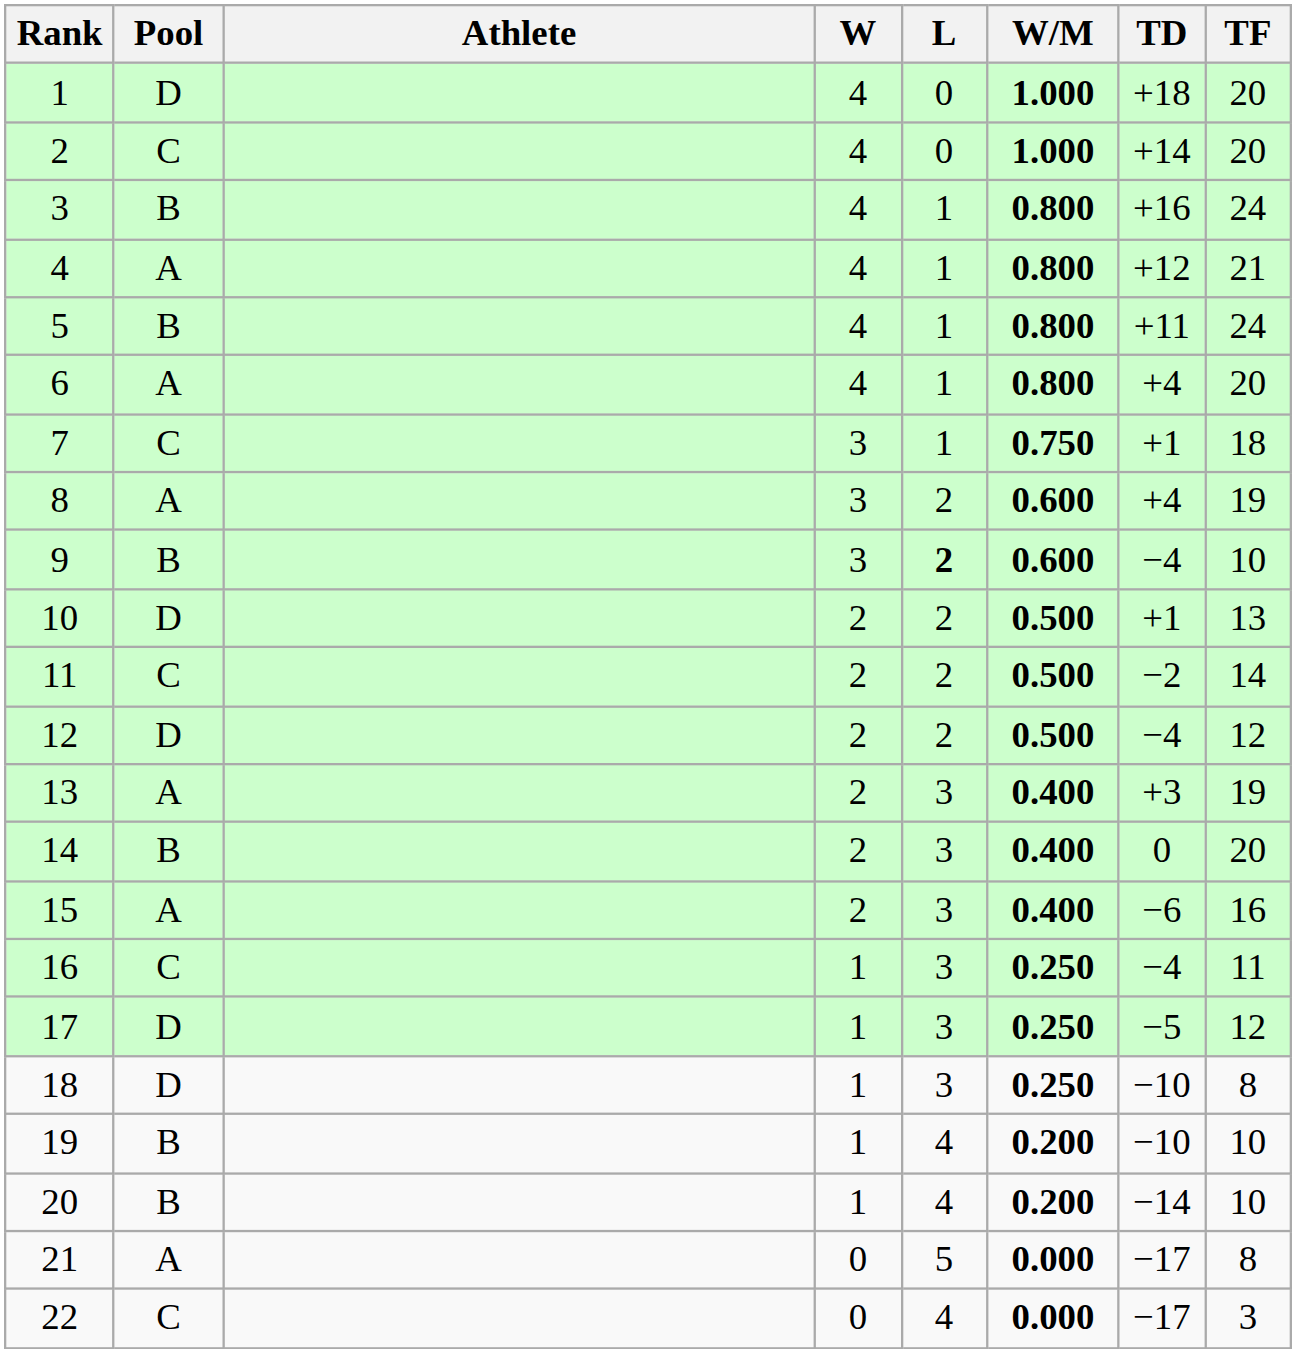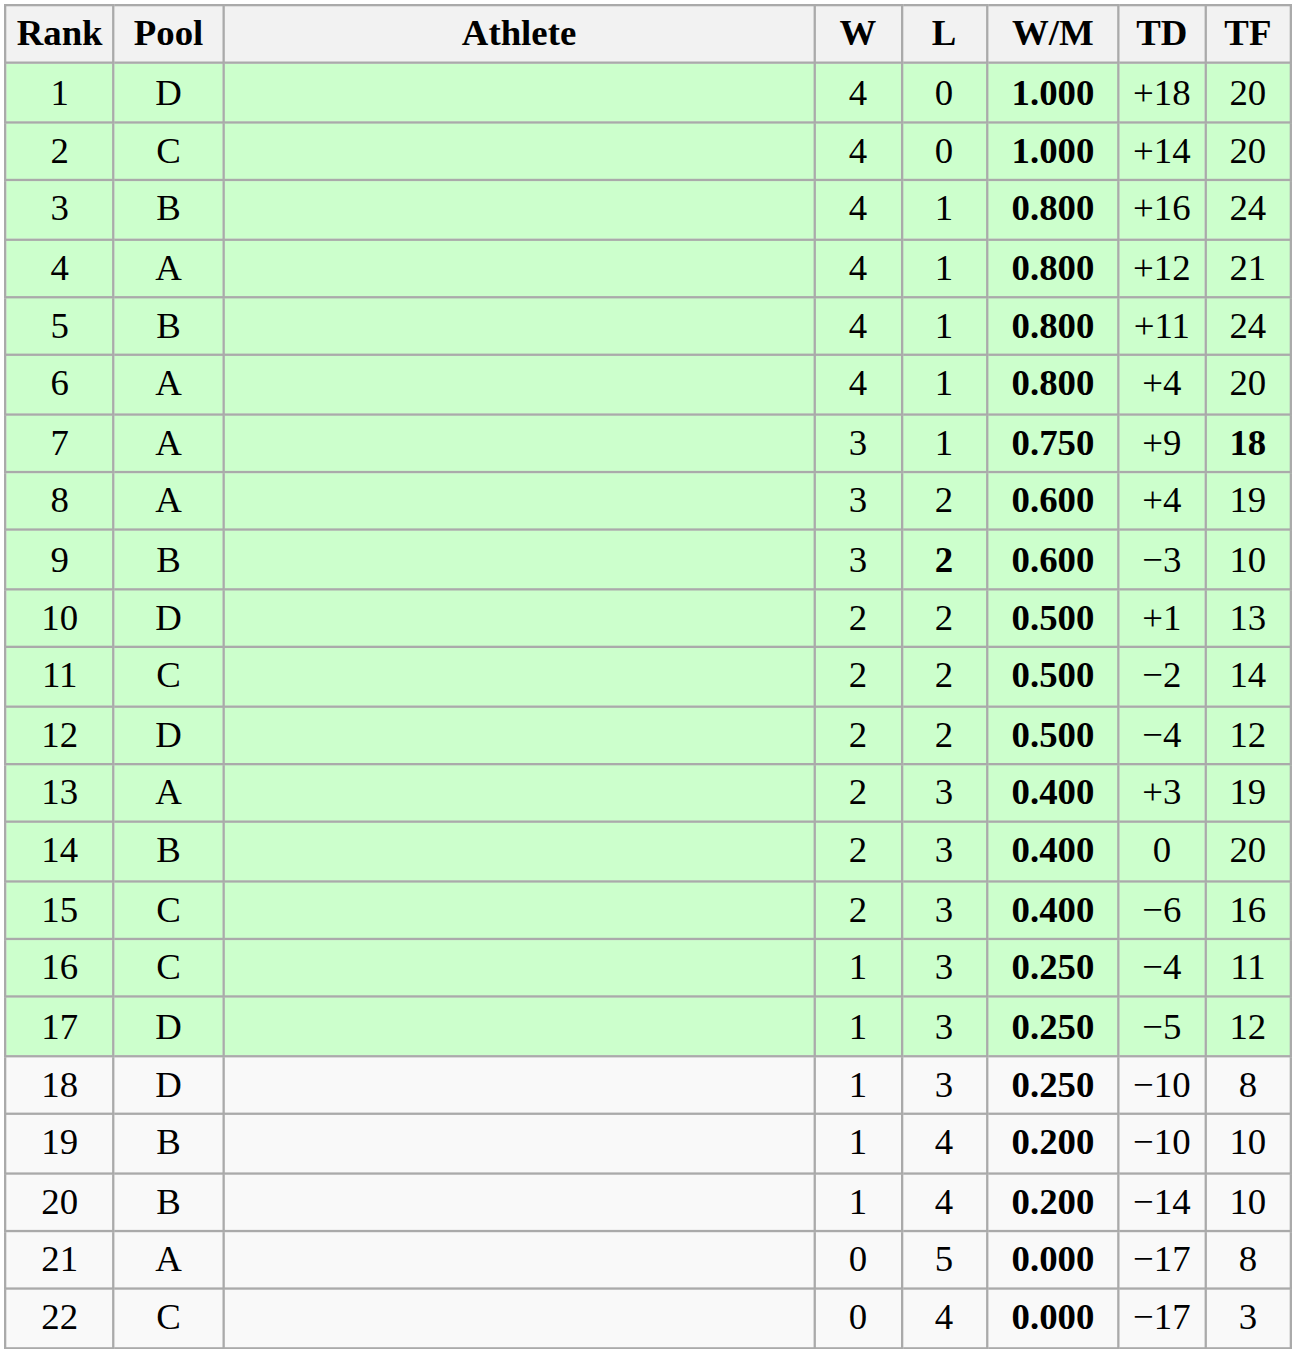7 | Pool: C -> A
7 | TD: +1 -> +9
7 | TF: normal -> bold
9 | TD: −4 -> −3
15 | Pool: A -> C
